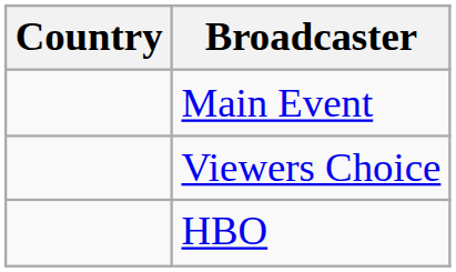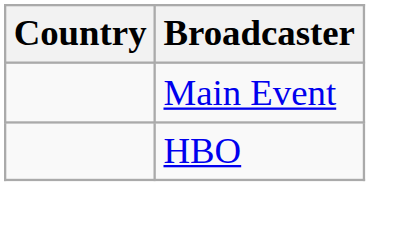- row: Viewers Choice
